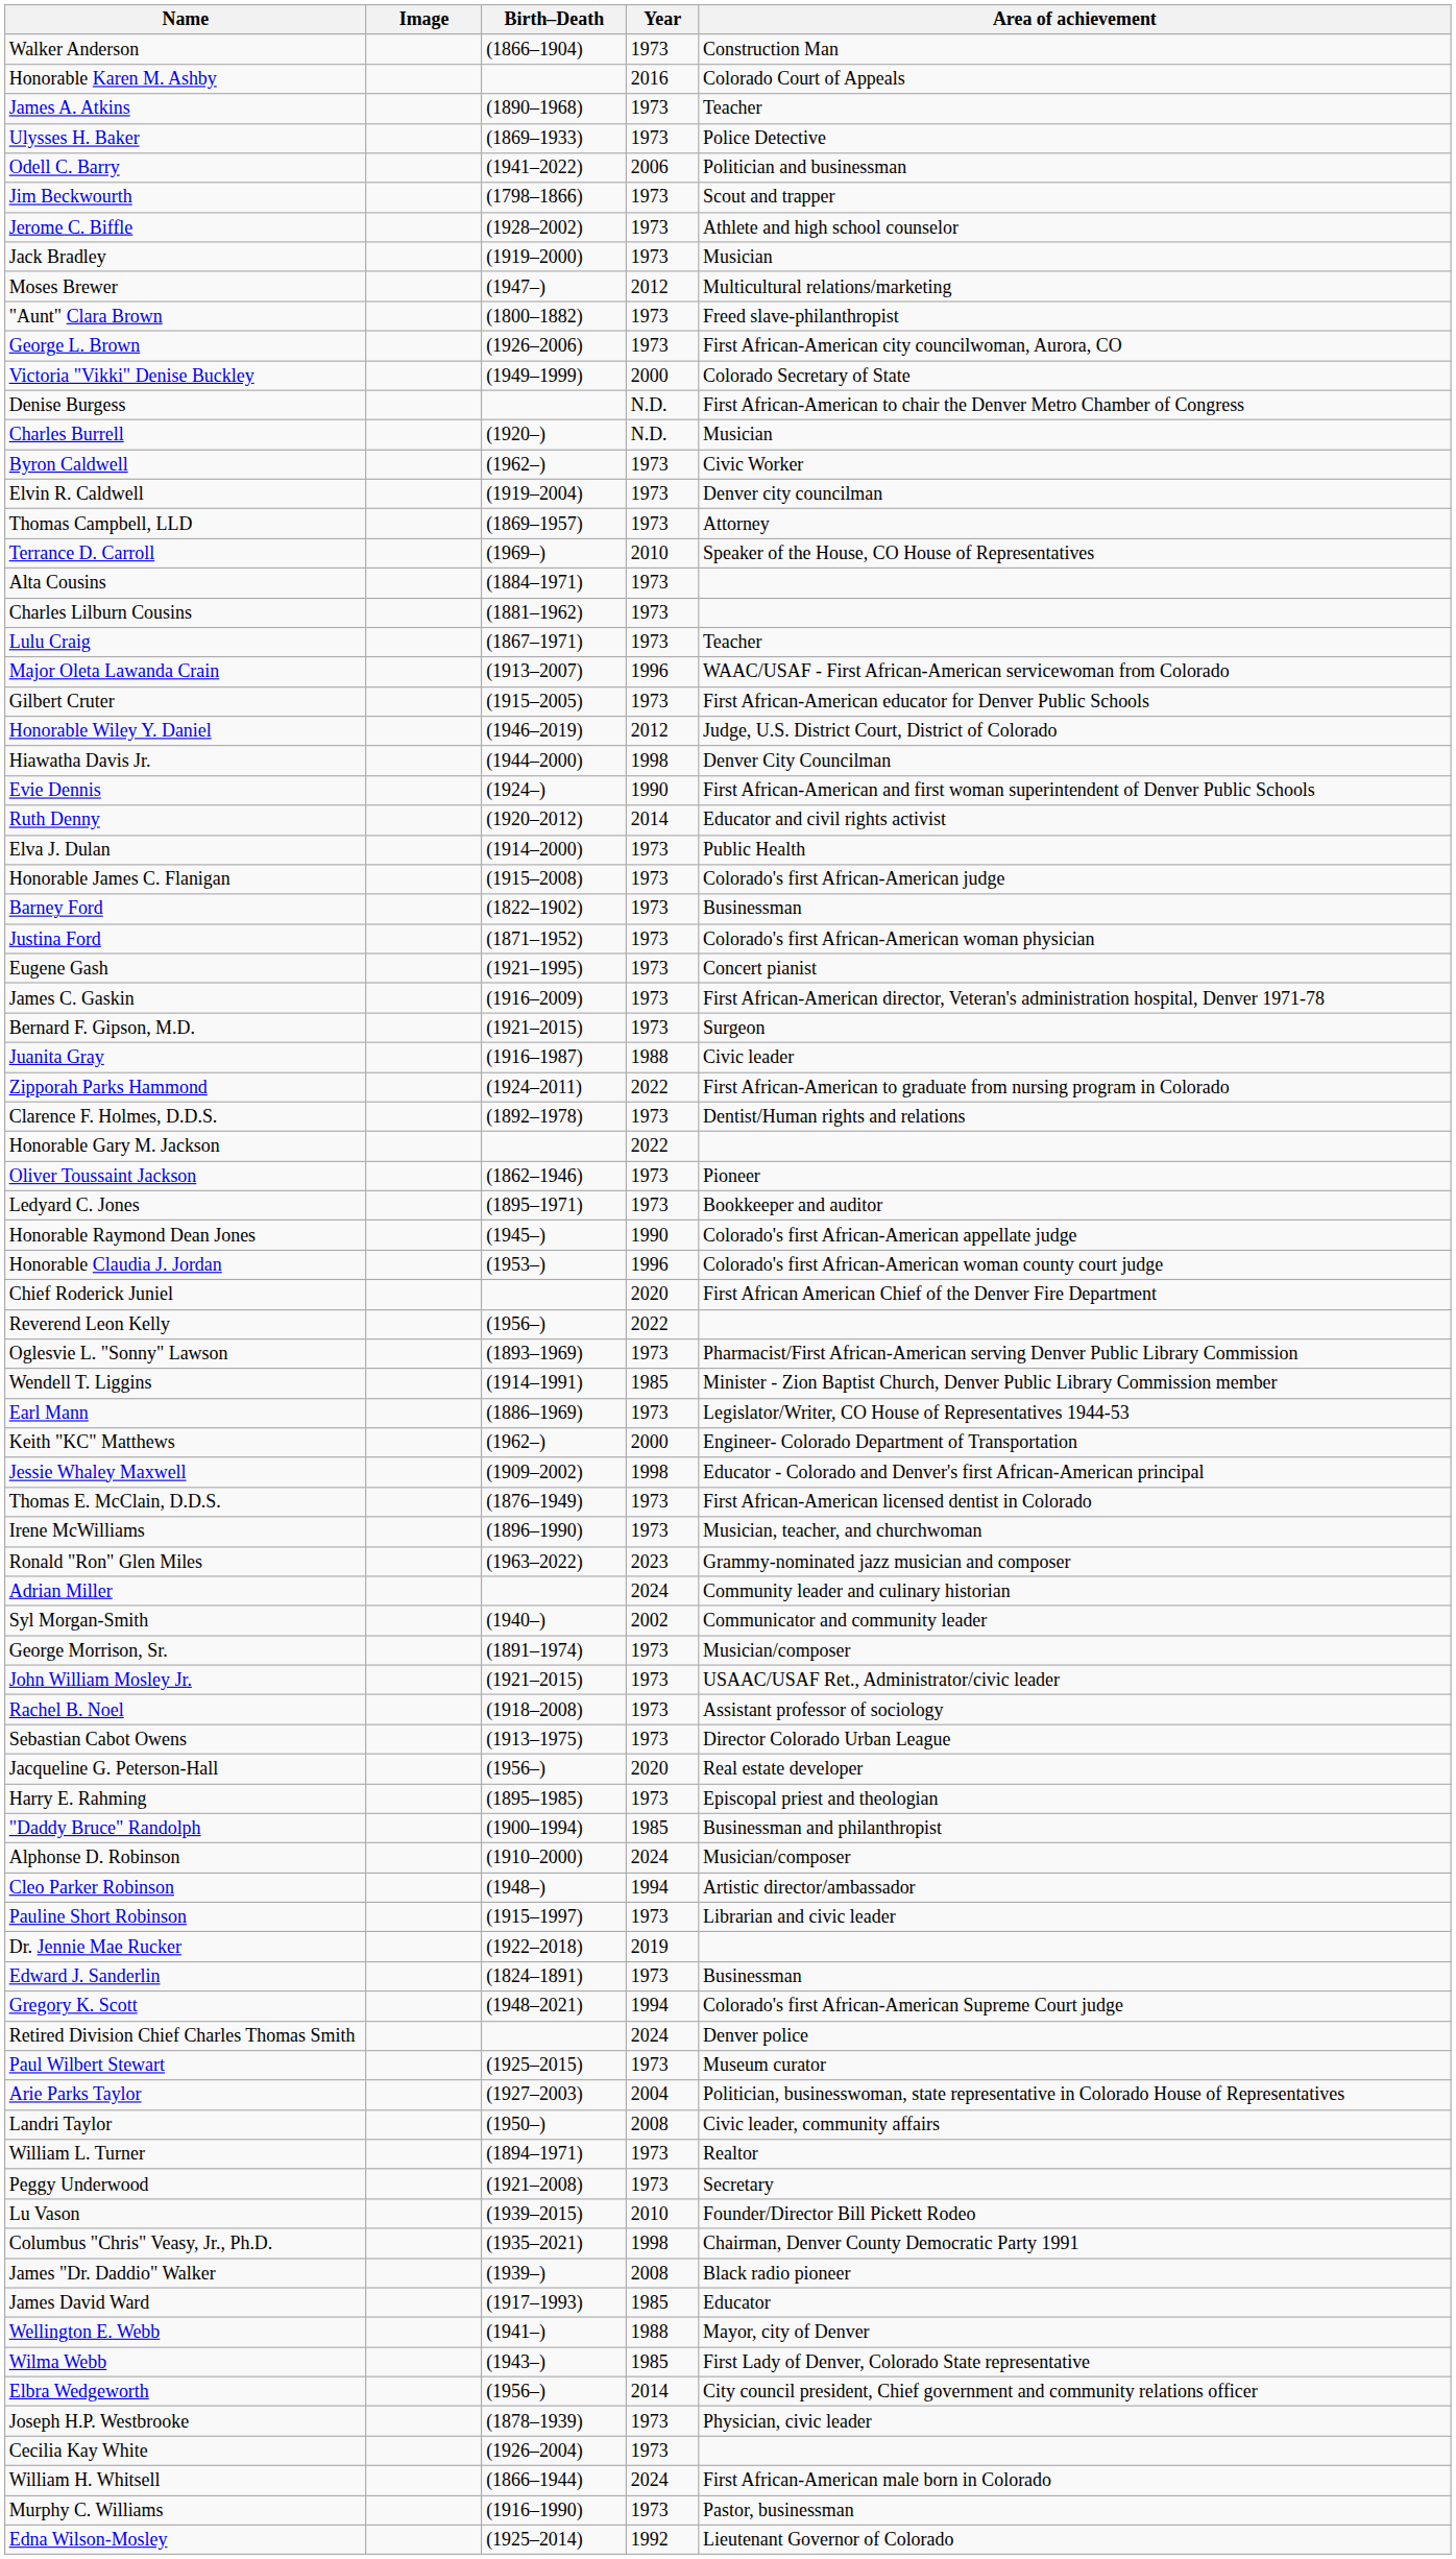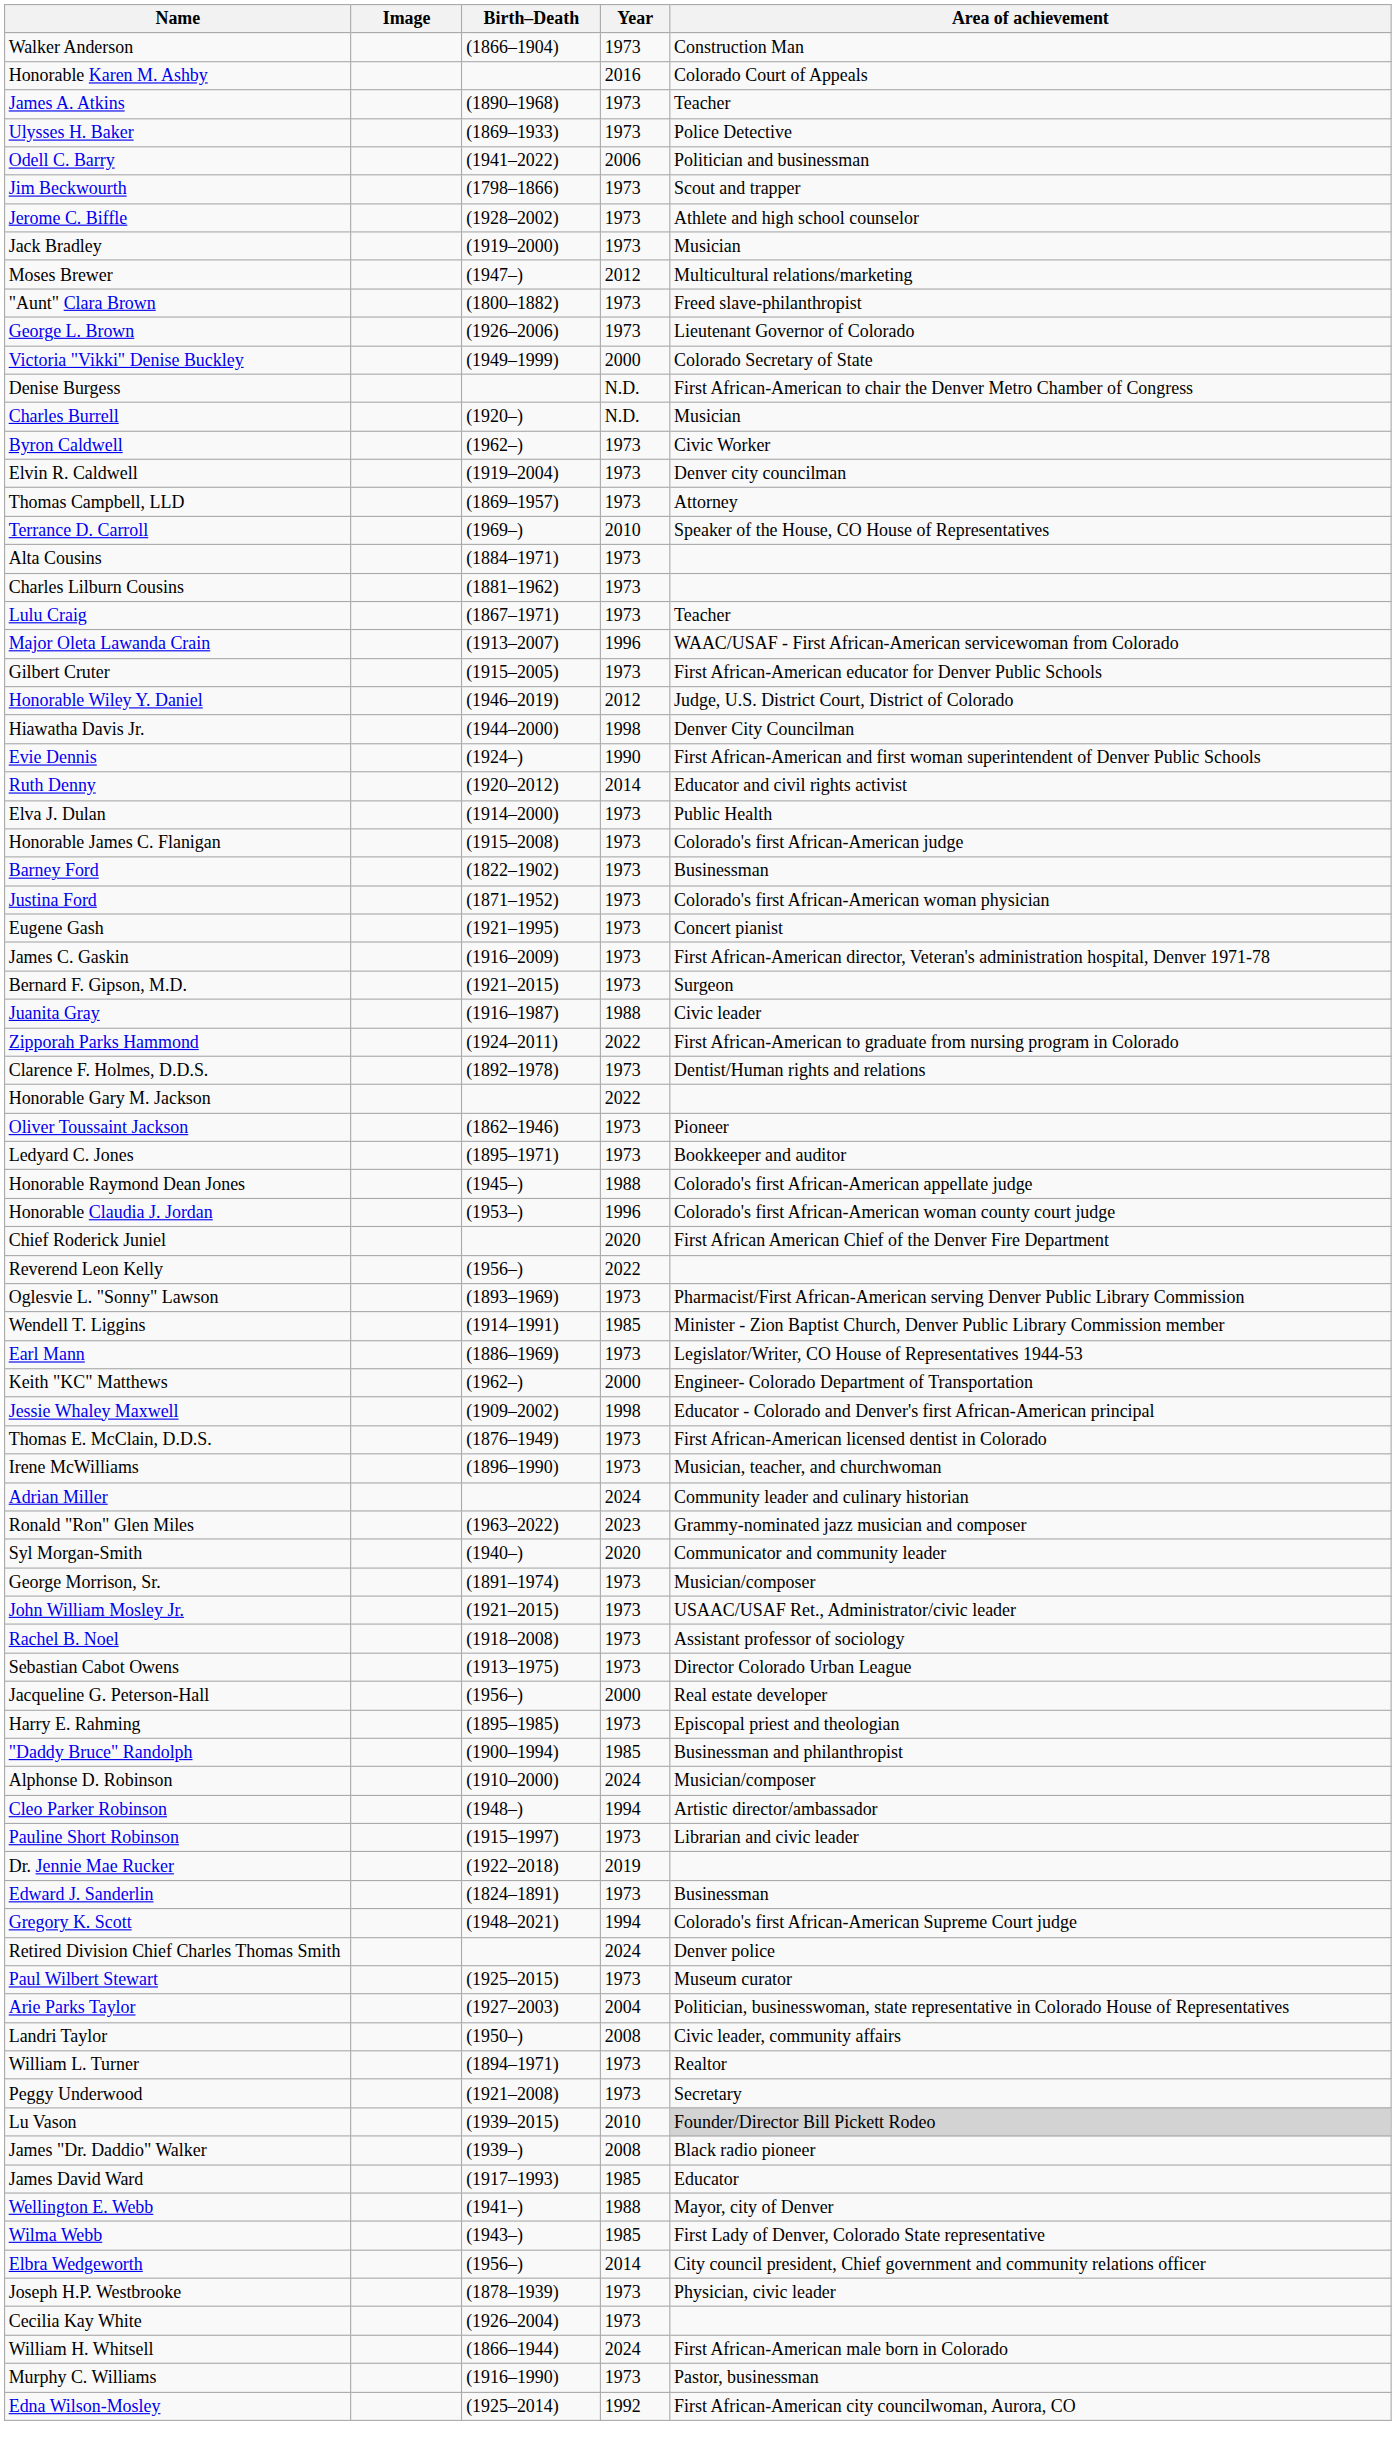George L. Brown | Area of achievement: First African-American city councilwoman, Aurora, CO -> Lieutenant Governor of Colorado
Honorable Raymond Dean Jones | Year: 1990 -> 1988
rows swapped: Ronald "Ron" Glen Miles <-> Adrian Miller
Syl Morgan-Smith | Year: 2002 -> 2020
Jacqueline G. Peterson-Hall | Year: 2020 -> 2000
Lu Vason | Area of achievement: no background -> lightgrey background
- row: Columbus "Chris" Veasy, Jr., Ph.D. | (1935–2021) | 1998 | Chairman, Denver County Democratic Party 1991
Edna Wilson-Mosley | Area of achievement: Lieutenant Governor of Colorado -> First African-American city councilwoman, Aurora, CO
